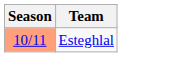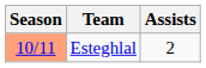+ column: Assists | 2
